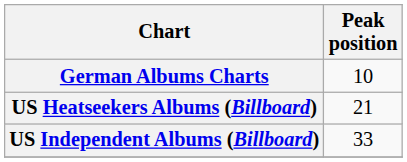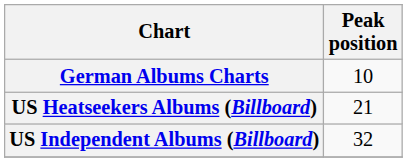US Independent Albums (Billboard) | Peak position: 33 -> 32
